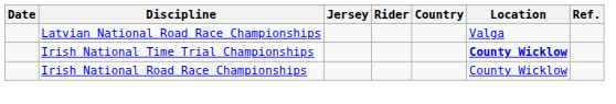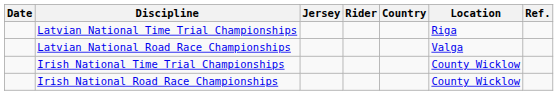+ row: Latvian National Time Trial Championships | Riga
Irish National Time Trial Championships | Location: bold -> normal
